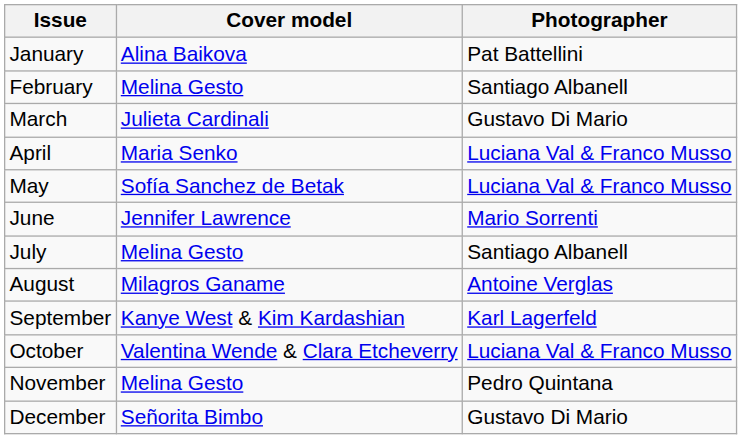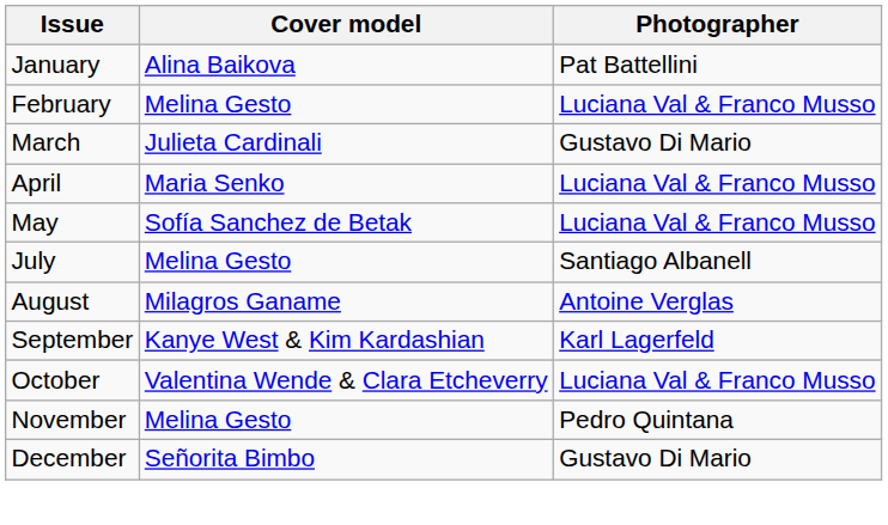February | Photographer: Santiago Albanell -> Luciana Val & Franco Musso
- row: June | Jennifer Lawrence | Mario Sorrenti
